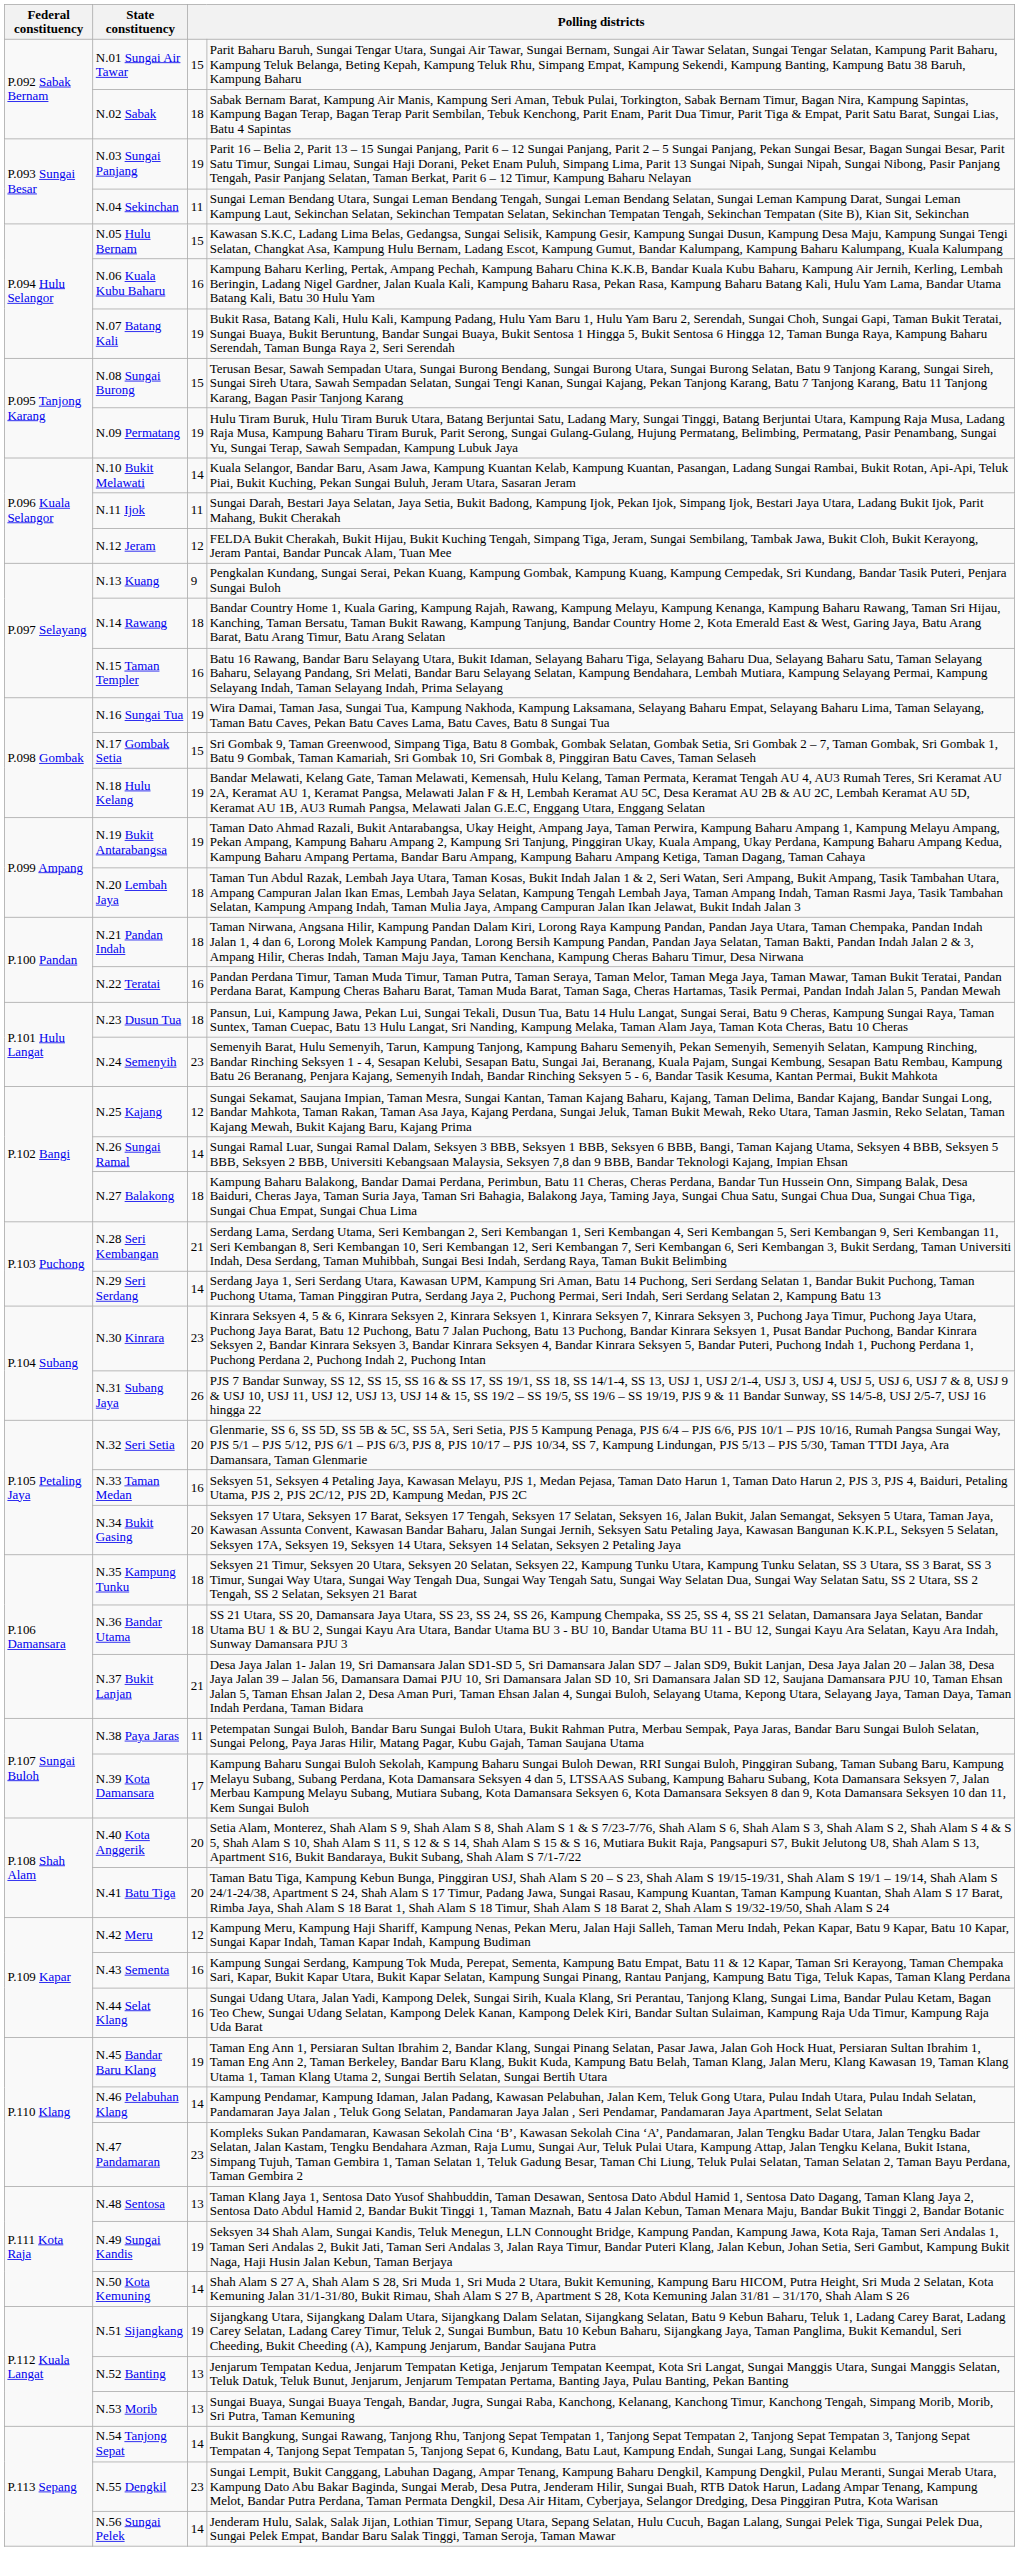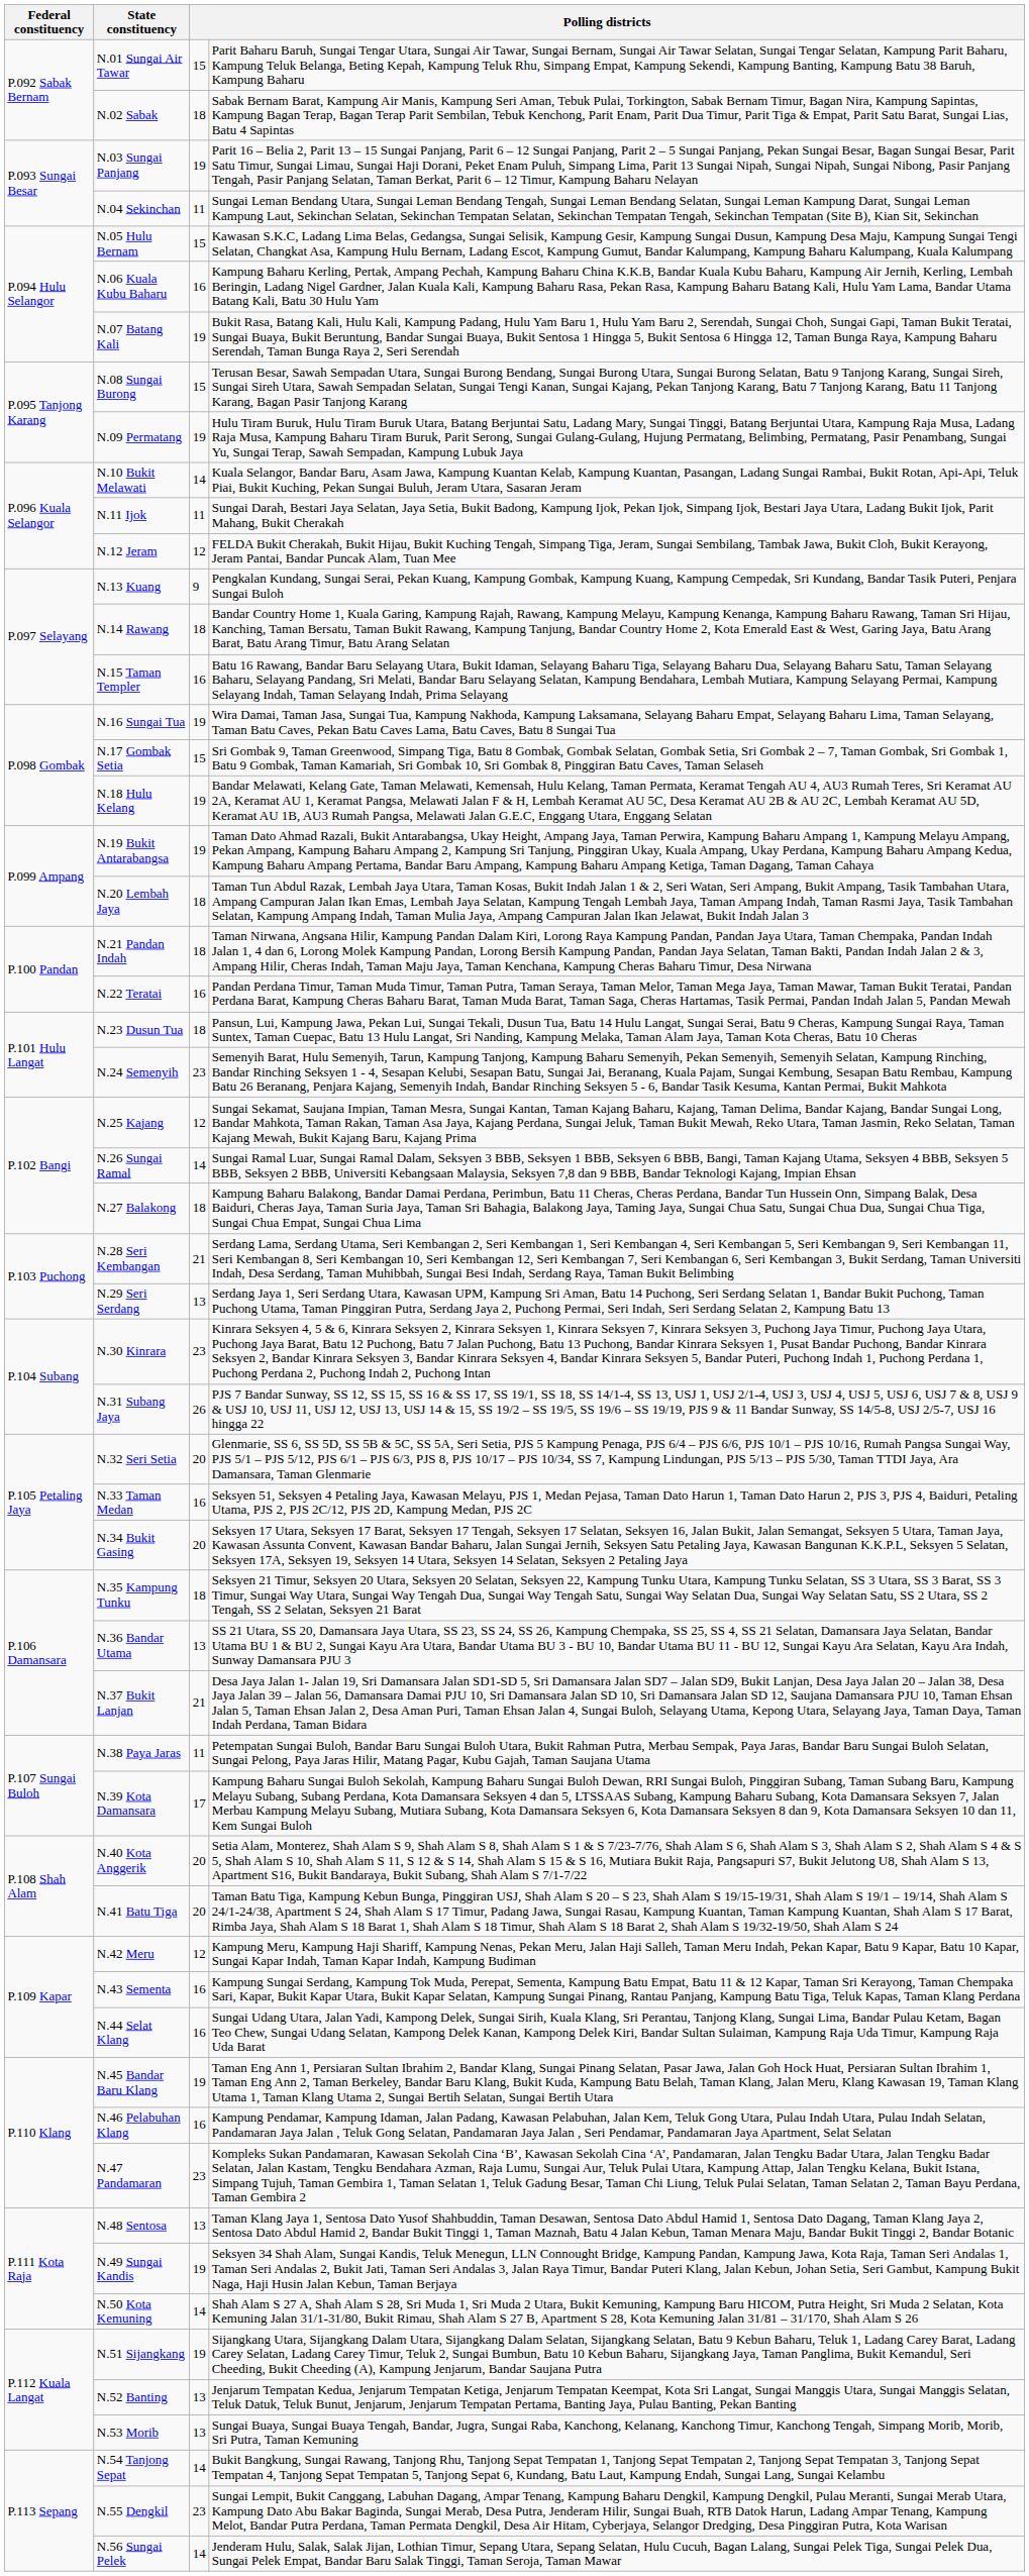N.29 Seri Serdang | column 3: 14 -> 13
N.36 Bandar Utama | column 3: 18 -> 13
N.46 Pelabuhan Klang | column 3: 14 -> 16
